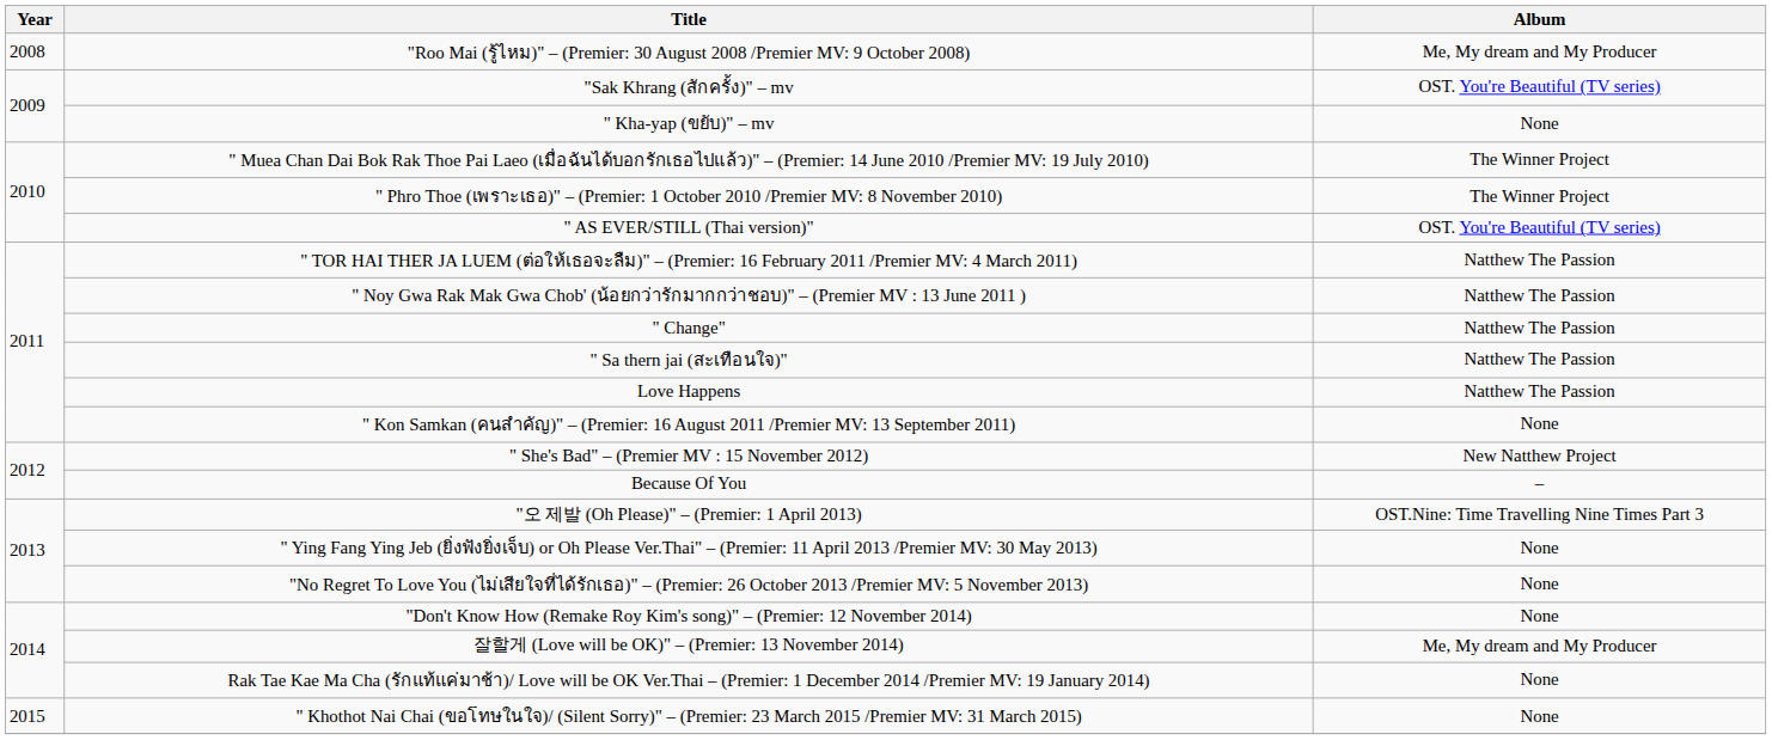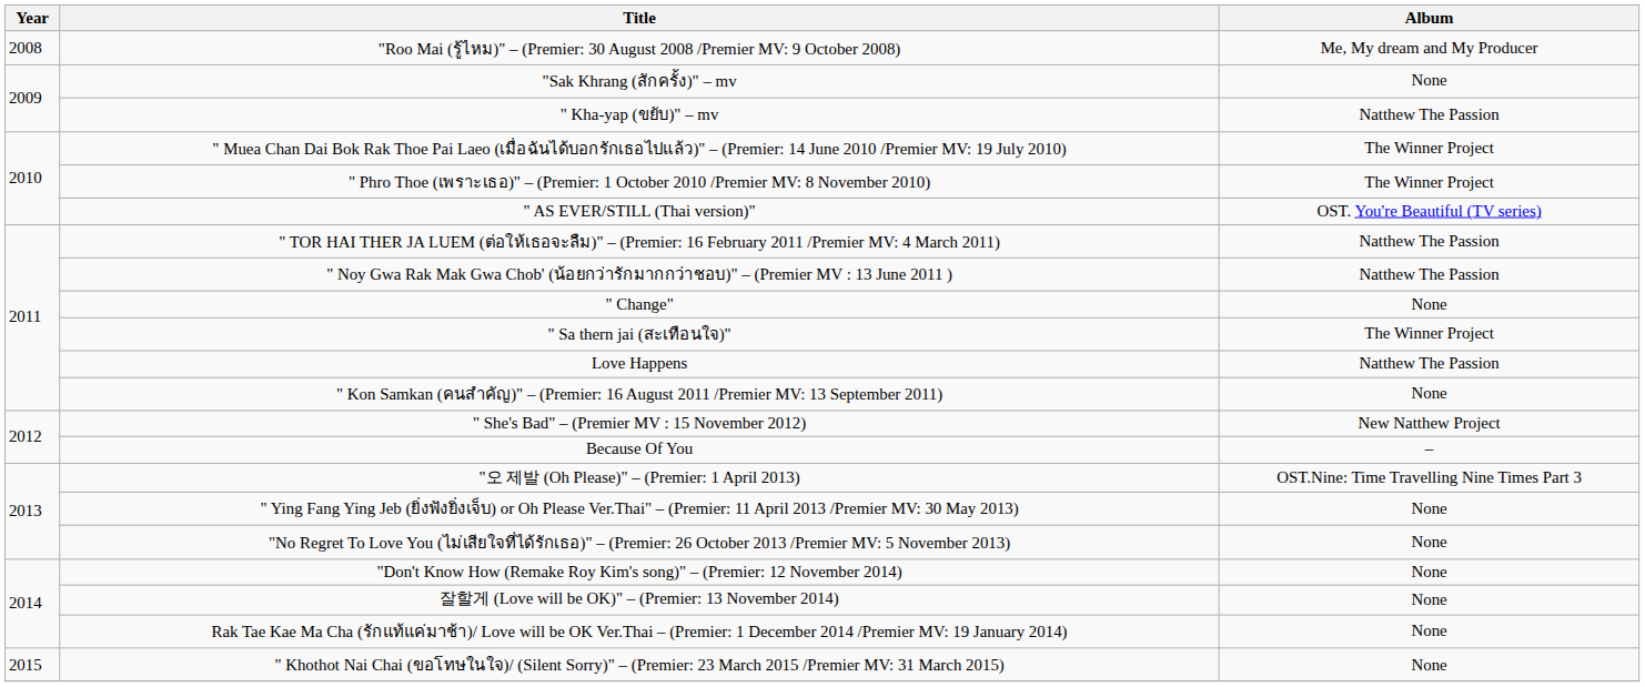"Sak Khrang (สักครั้ง)" – mv | Album: OST. You're Beautiful (TV series) -> None
" Kha-yap (ขยับ)" – mv | Album: None -> Natthew The Passion
" Change" | Album: Natthew The Passion -> None
" Sa thern jai (สะเทือนใจ)" | Album: Natthew The Passion -> The Winner Project
잘할게 (Love will be OK)" – (Premier: 13 November 2014) | Album: Me, My dream and My Producer -> None
